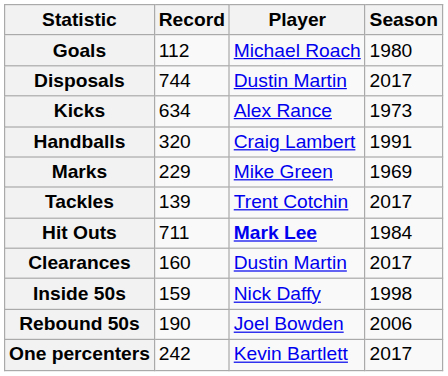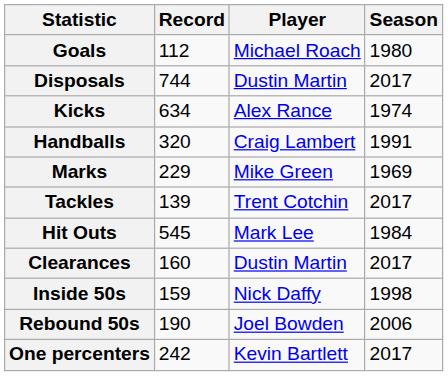Kicks | Season: 1973 -> 1974
Hit Outs | Record: 711 -> 545
Hit Outs | Player: bold -> normal
